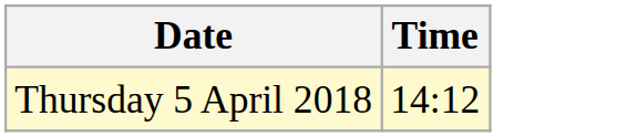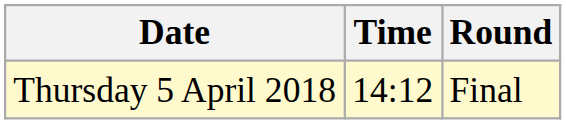+ column: Round | Final
